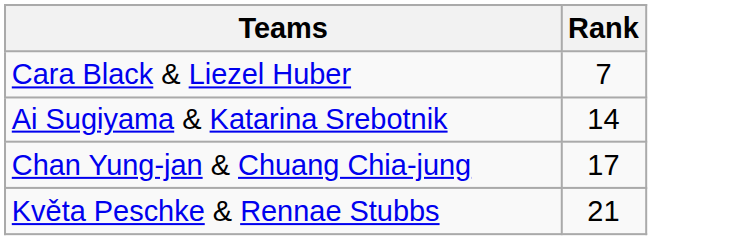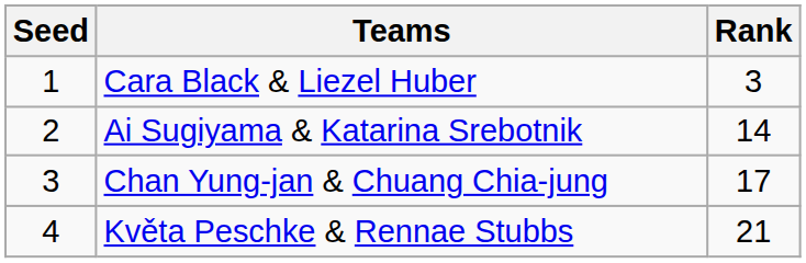+ column: Seed | 1 | 2 | 3 | 4
Cara Black & Liezel Huber | Rank: 7 -> 3
